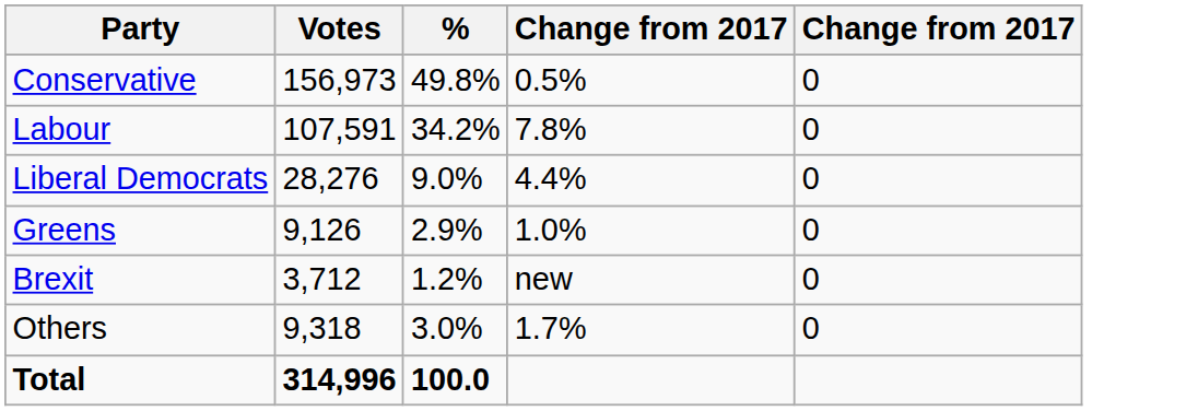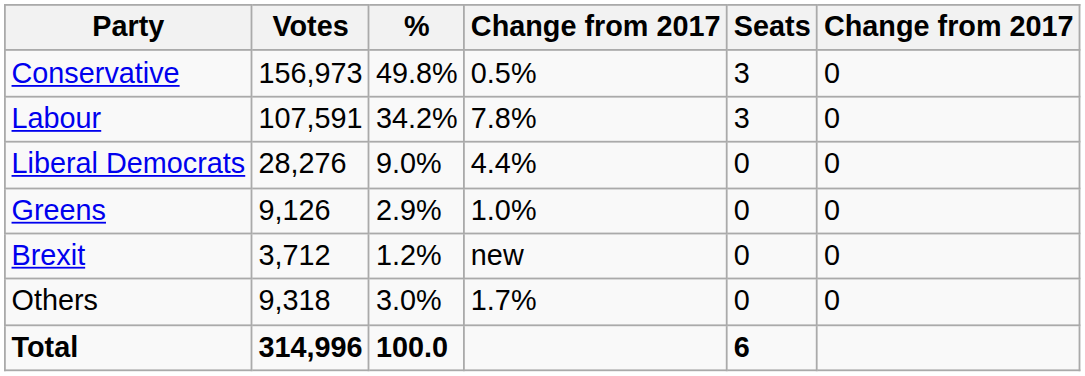+ column: Seats | 3 | 3 | 0 | 0 | 0 | 0 | 6
